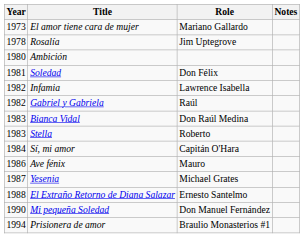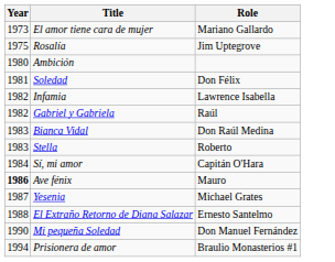- column: Notes
Rosalía | Year: 1978 -> 1975
Ave fénix | Year: normal -> bold
